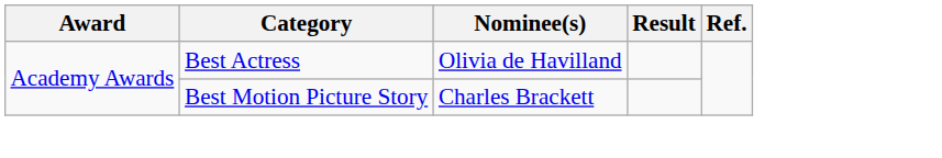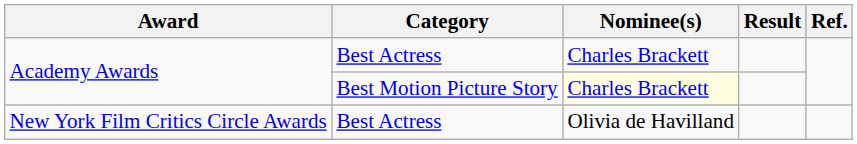Academy Awards / Best Actress | Nominee(s): Olivia de Havilland -> Charles Brackett
Academy Awards / Best Motion Picture Story | Nominee(s): no background -> lightyellow background
+ row: New York Film Critics Circle Awards | Best Actress | Olivia de Havilland
